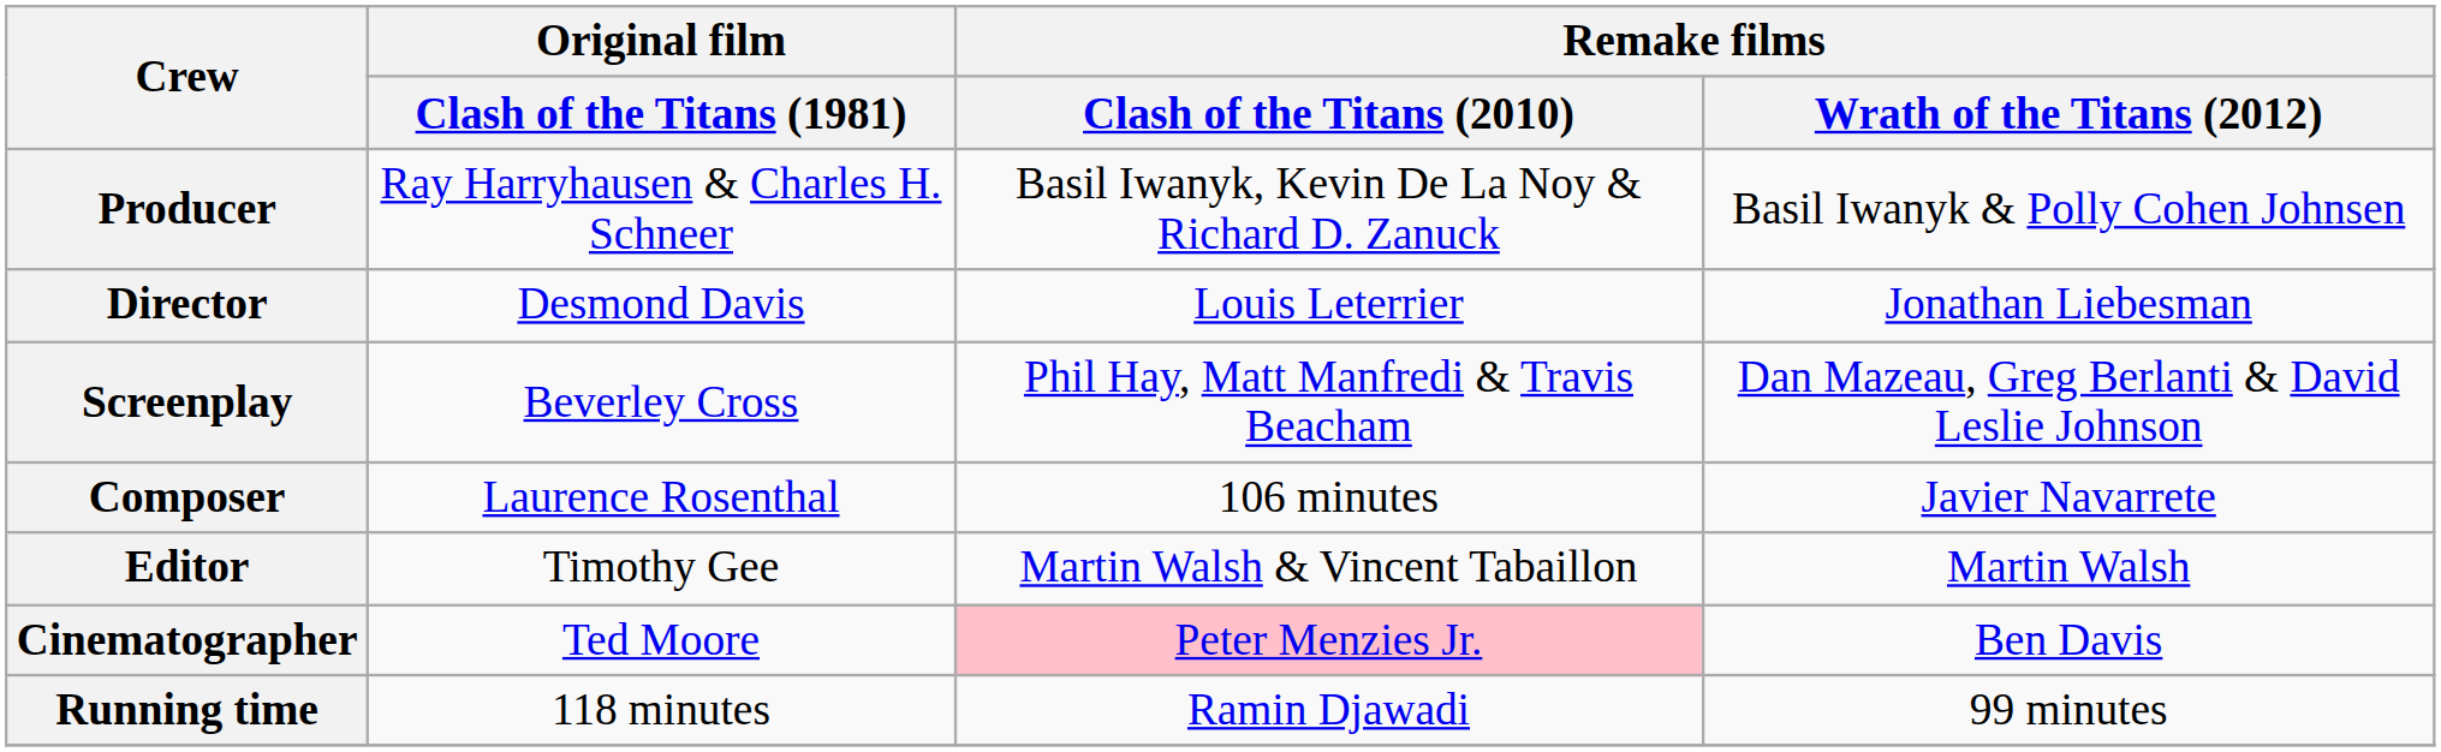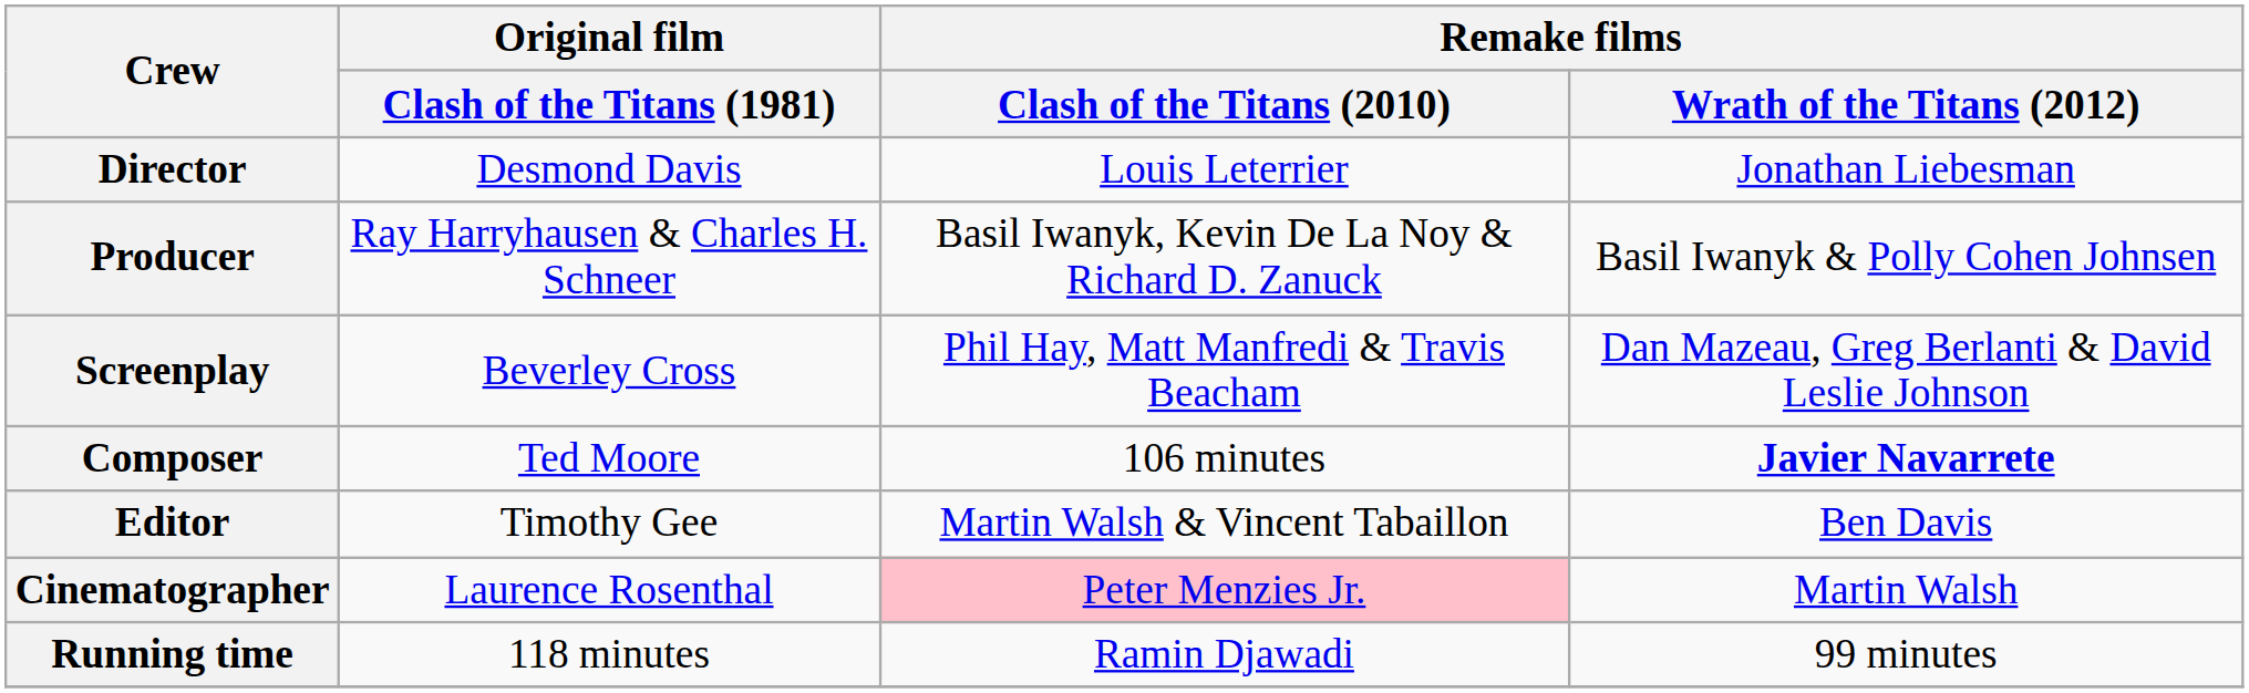rows swapped: Director <-> Producer
Composer | Original film / Clash of the Titans (1981): Laurence Rosenthal -> Ted Moore
Composer | Remake films / Wrath of the Titans (2012): normal -> bold
Editor | Remake films / Wrath of the Titans (2012): Martin Walsh -> Ben Davis
Cinematographer | Original film / Clash of the Titans (1981): Ted Moore -> Laurence Rosenthal
Cinematographer | Remake films / Wrath of the Titans (2012): Ben Davis -> Martin Walsh
